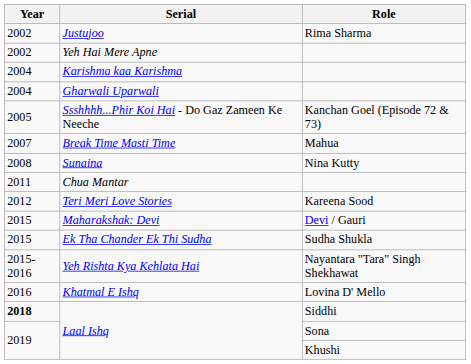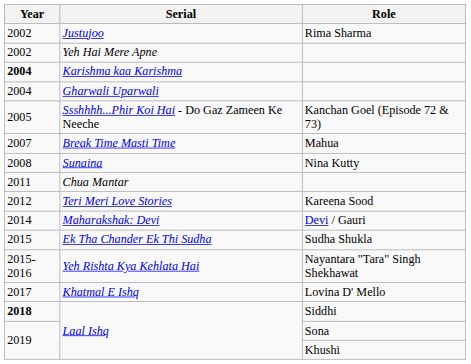Karishma kaa Karishma | Year: normal -> bold
Maharakshak: Devi | Year: 2015 -> 2014
Khatmal E Ishq | Year: 2016 -> 2017
